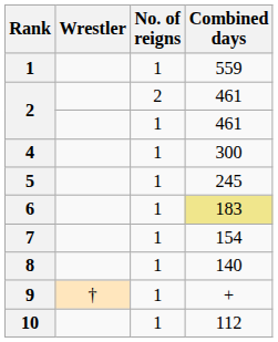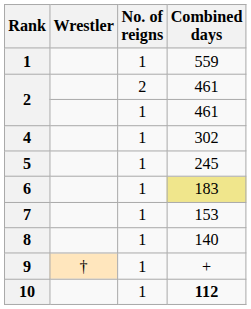4 | Combined days: 300 -> 302
7 | Combined days: 154 -> 153
10 | Combined days: normal -> bold
